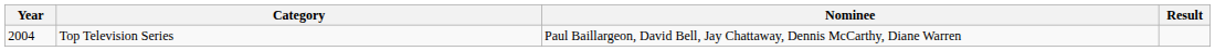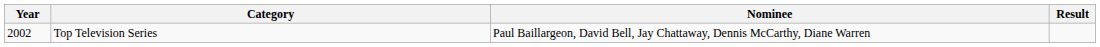Top Television Series | Year: 2004 -> 2002
